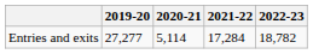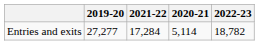columns swapped: 2020-21 <-> 2021-22
